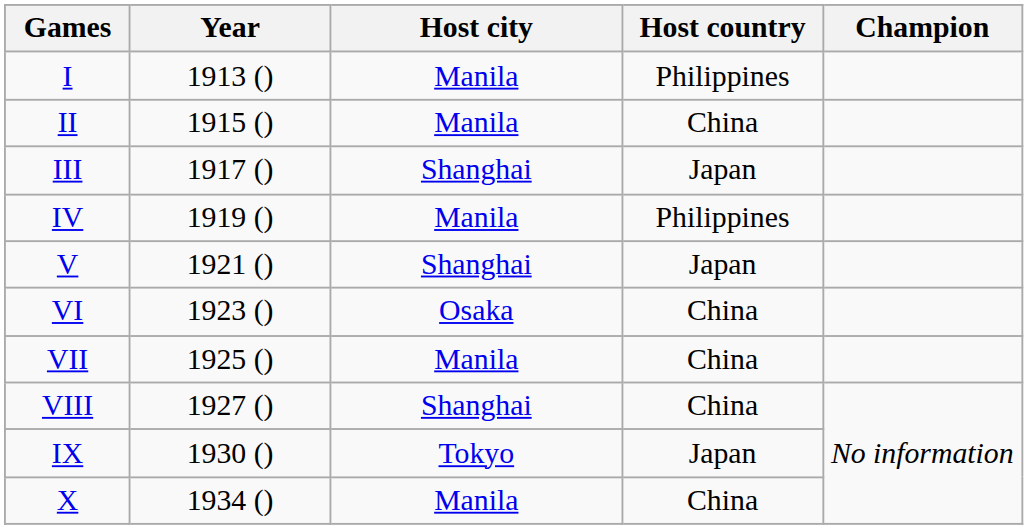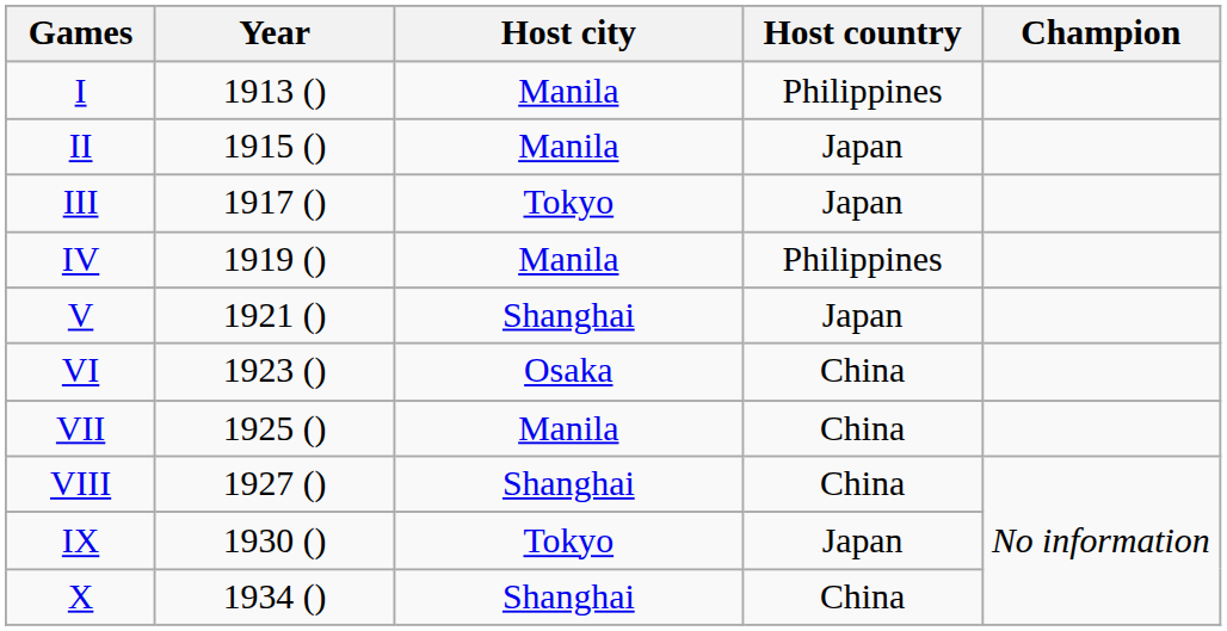II | Host country: China -> Japan
III | Host city: Shanghai -> Tokyo
X | Host city: Manila -> Shanghai
